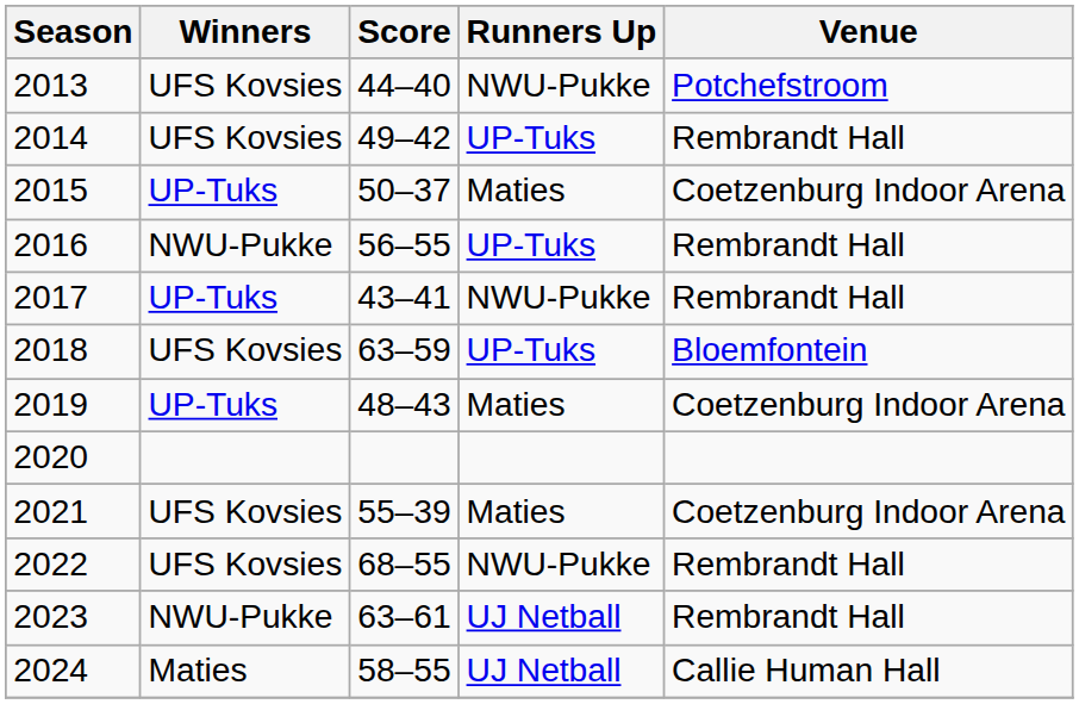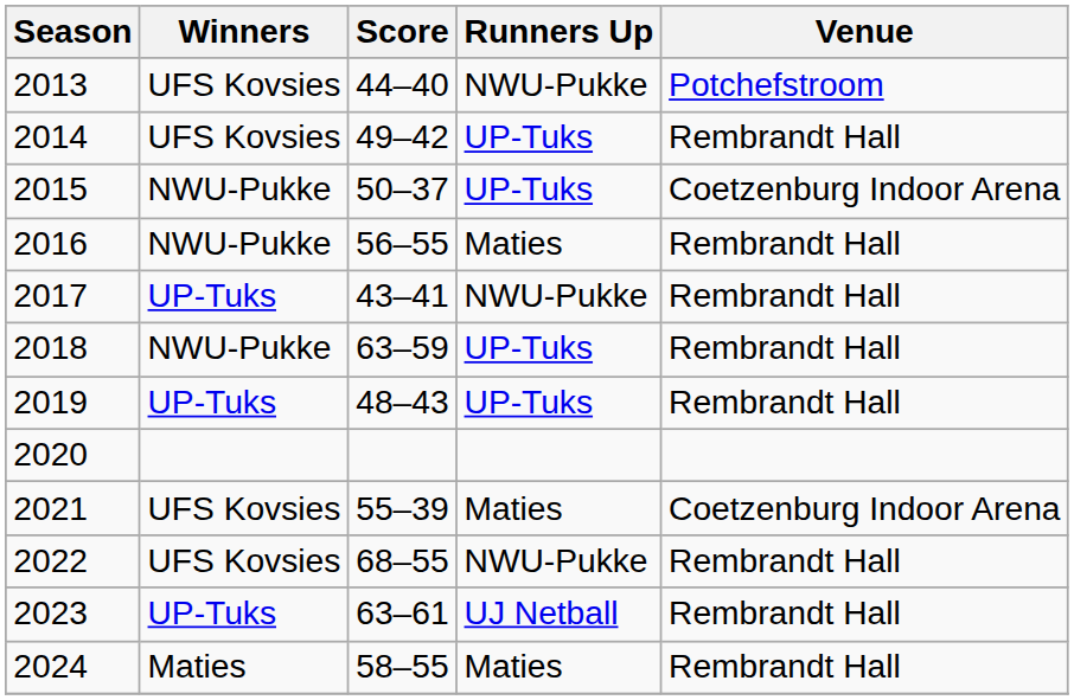2015 | Winners: UP-Tuks -> NWU-Pukke
2015 | Runners Up: Maties -> UP-Tuks
2016 | Runners Up: UP-Tuks -> Maties
2018 | Winners: UFS Kovsies -> NWU-Pukke
2018 | Venue: Bloemfontein -> Rembrandt Hall
2019 | Runners Up: Maties -> UP-Tuks
2019 | Venue: Coetzenburg Indoor Arena -> Rembrandt Hall
2023 | Winners: NWU-Pukke -> UP-Tuks
2024 | Runners Up: UJ Netball -> Maties
2024 | Venue: Callie Human Hall -> Rembrandt Hall
